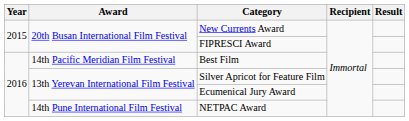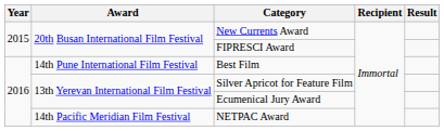Best Film | Award: 14th Pacific Meridian Film Festival -> 14th Pune International Film Festival
NETPAC Award | Award: 14th Pune International Film Festival -> 14th Pacific Meridian Film Festival
